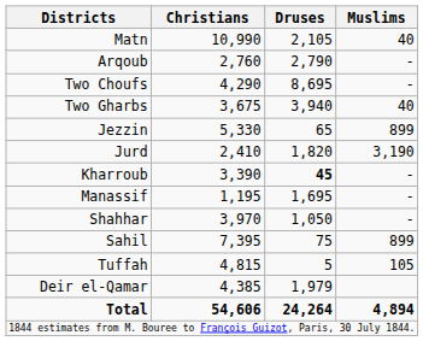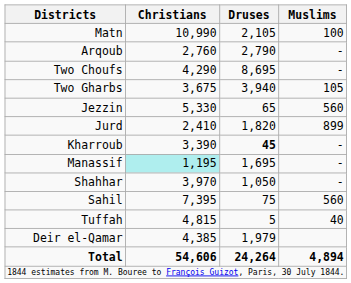Matn | Muslims: 40 -> 100
Two Gharbs | Muslims: 40 -> 105
Jezzin | Muslims: 899 -> 560
Jurd | Muslims: 3,190 -> 899
Manassif | Christians: no background -> paleturquoise background
Sahil | Muslims: 899 -> 560
Tuffah | Muslims: 105 -> 40
